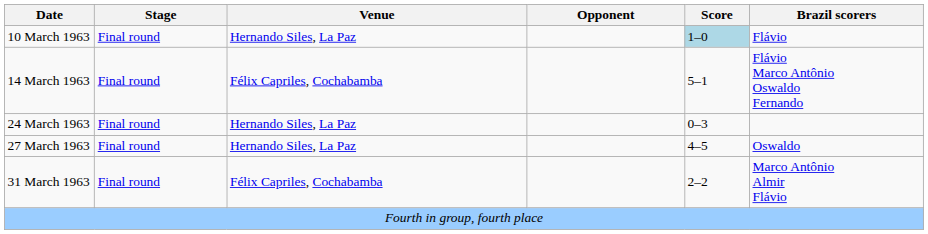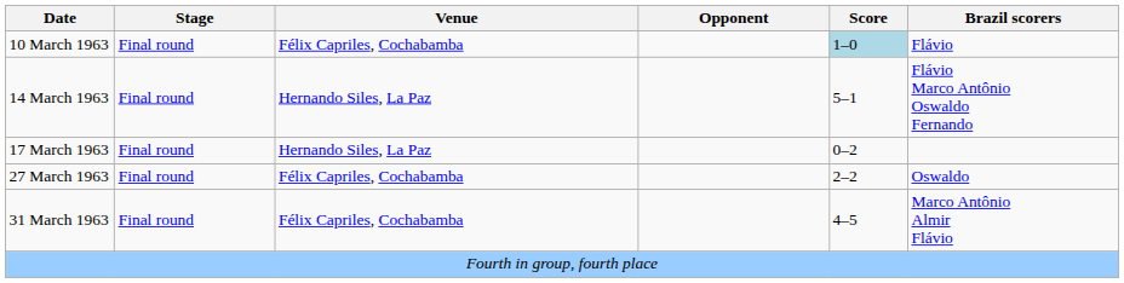10 March 1963 | Venue: Hernando Siles, La Paz -> Félix Capriles, Cochabamba
14 March 1963 | Venue: Félix Capriles, Cochabamba -> Hernando Siles, La Paz
+ row: 17 March 1963 | Final round | Hernando Siles, La Paz | 0–2
- row: 24 March 1963 | Final round | Hernando Siles, La Paz | 0–3
27 March 1963 | Venue: Hernando Siles, La Paz -> Félix Capriles, Cochabamba
27 March 1963 | Score: 4–5 -> 2–2
31 March 1963 | Score: 2–2 -> 4–5
